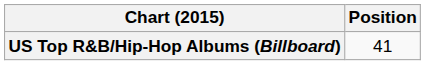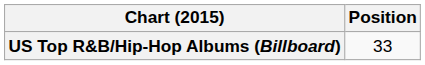US Top R&B/Hip-Hop Albums (Billboard) | Position: 41 -> 33
